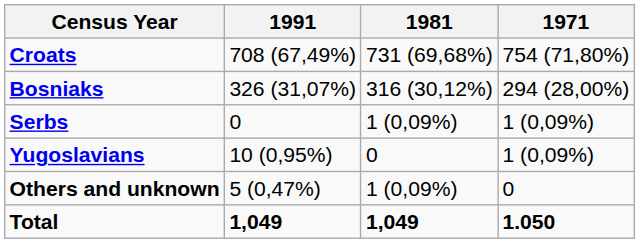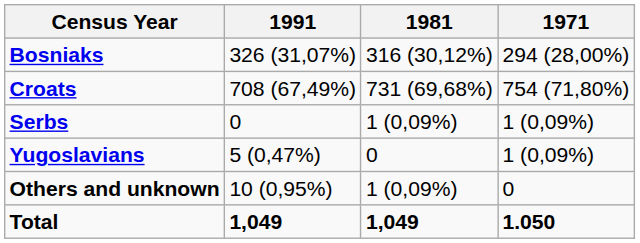rows swapped: Croats <-> Bosniaks
Yugoslavians | 1991: 10 (0,95%) -> 5 (0,47%)
Others and unknown | 1991: 5 (0,47%) -> 10 (0,95%)
